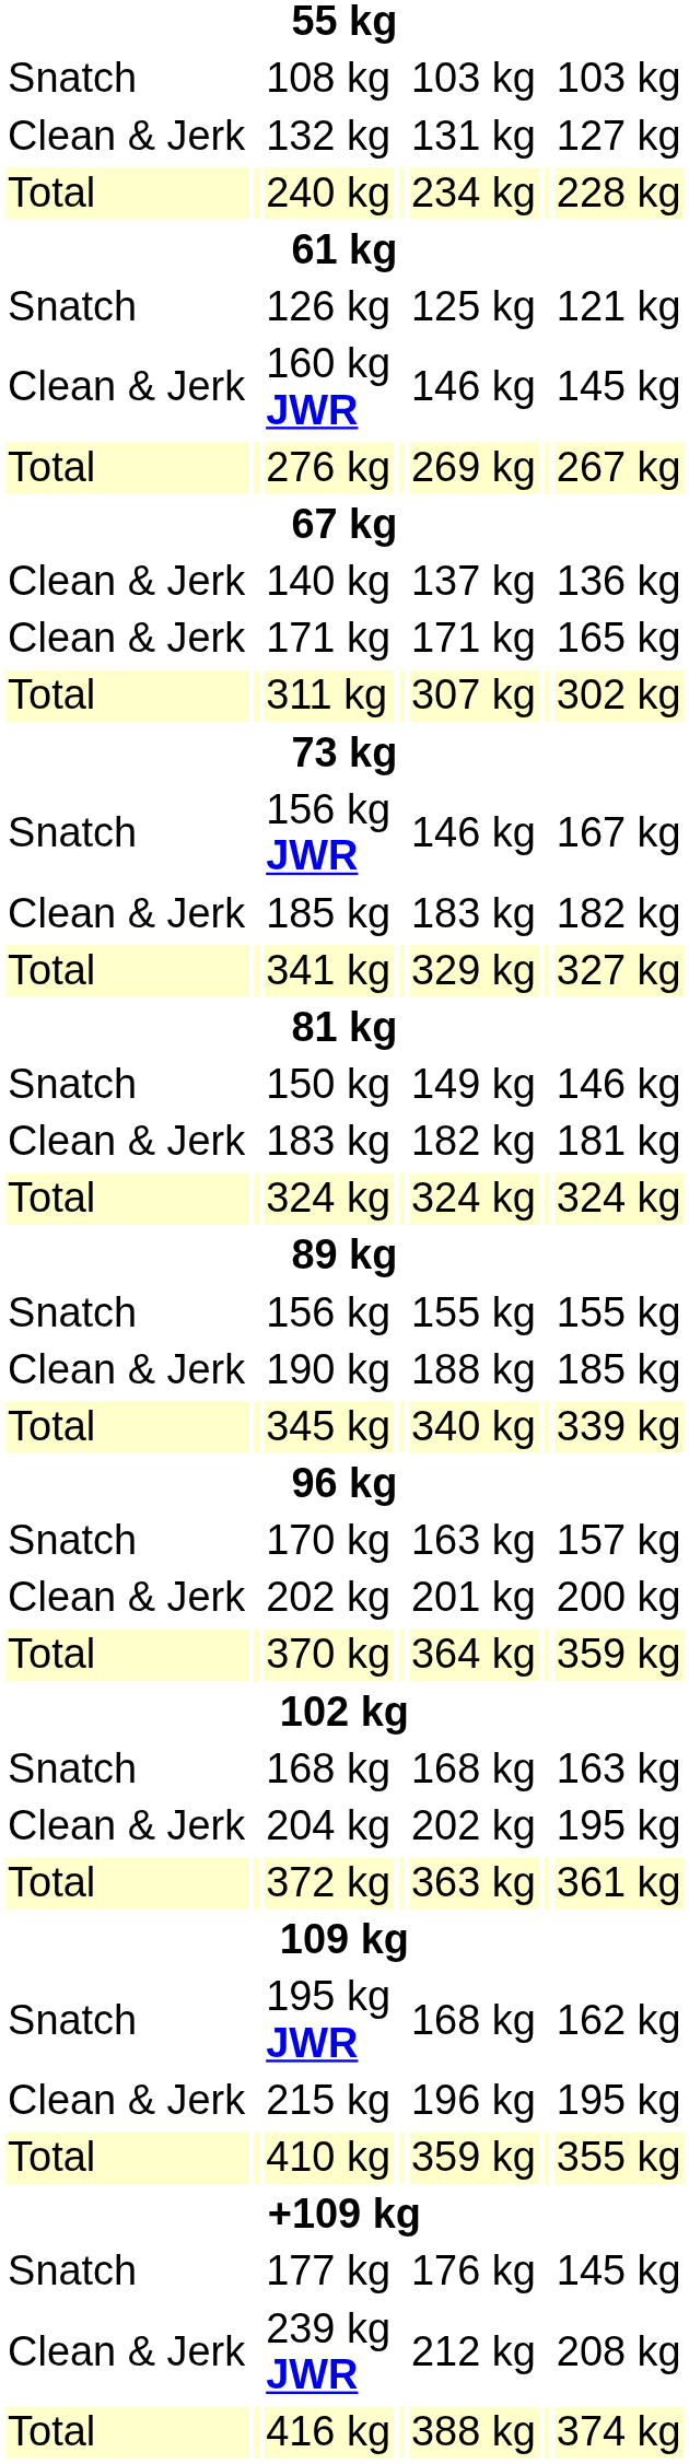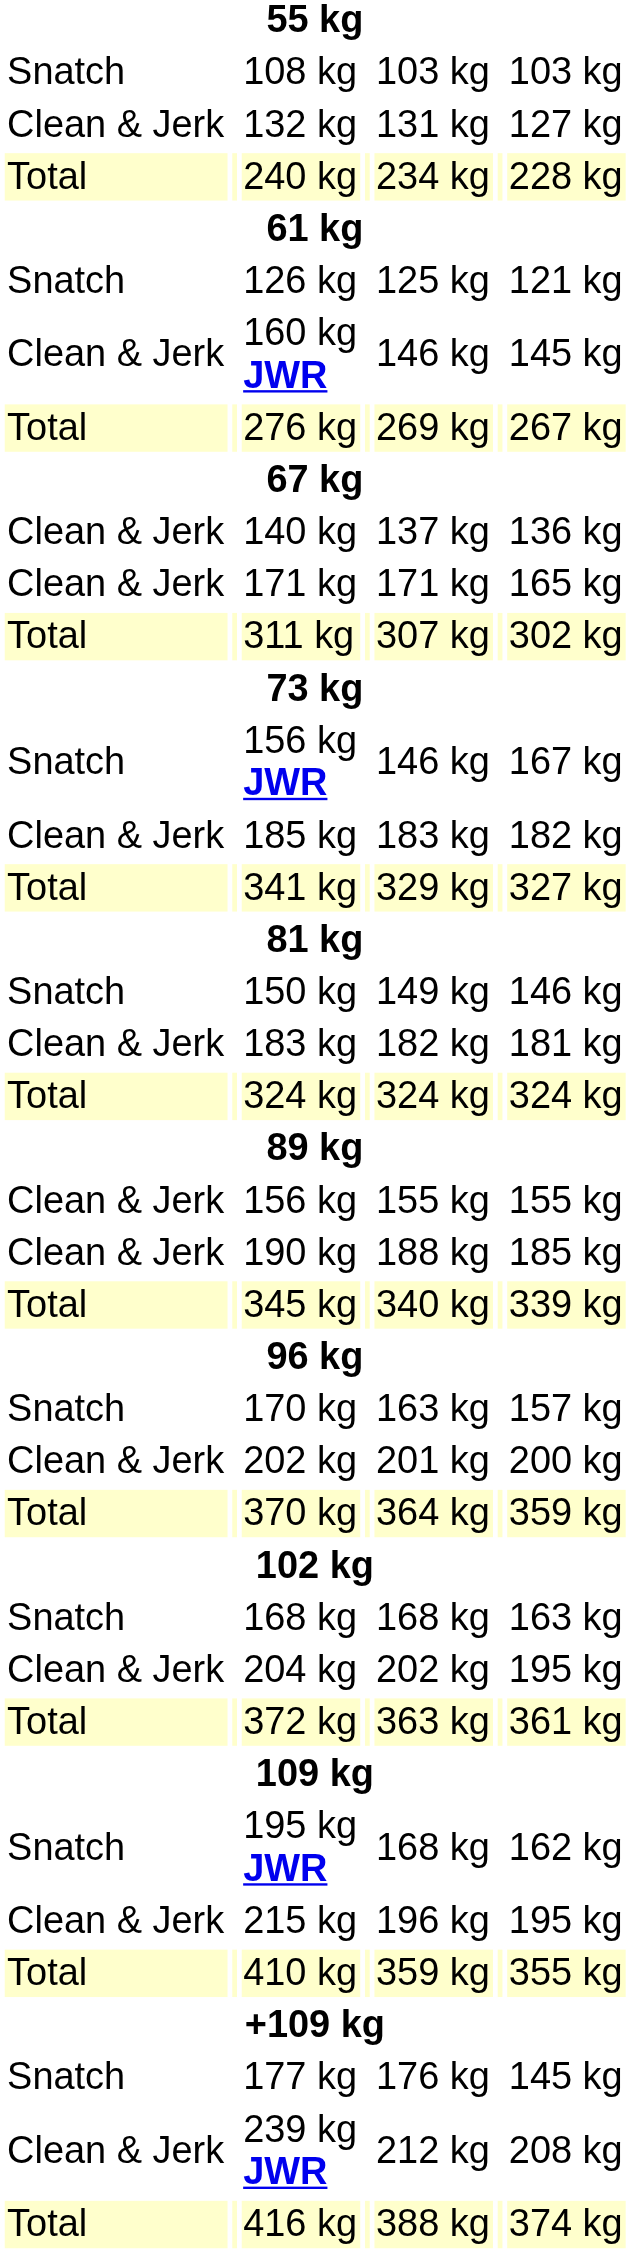156 kg | column 1: Snatch -> Clean & Jerk
